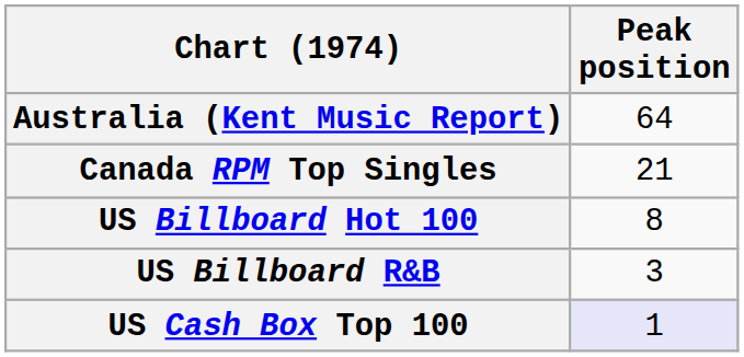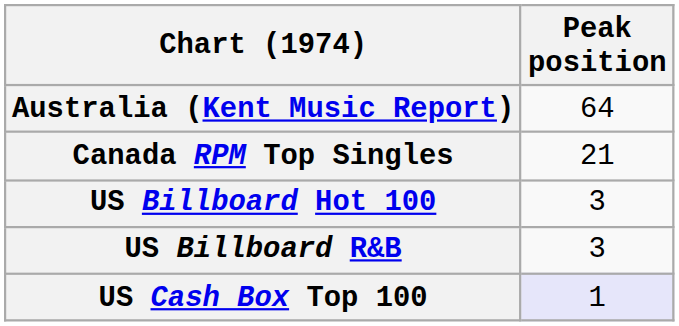US Billboard Hot 100 | Peak position: 8 -> 3
